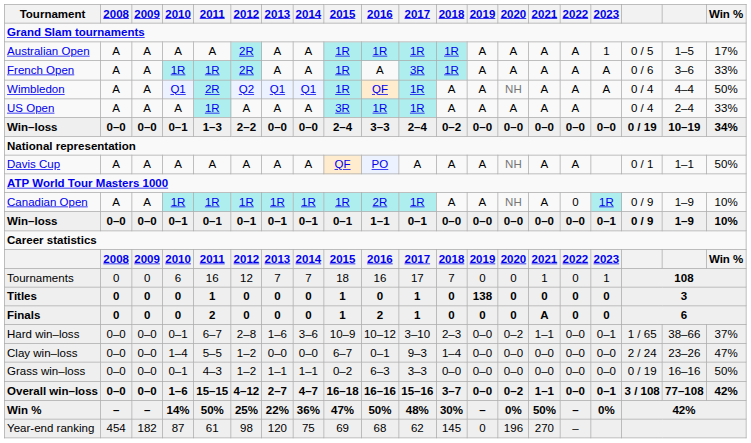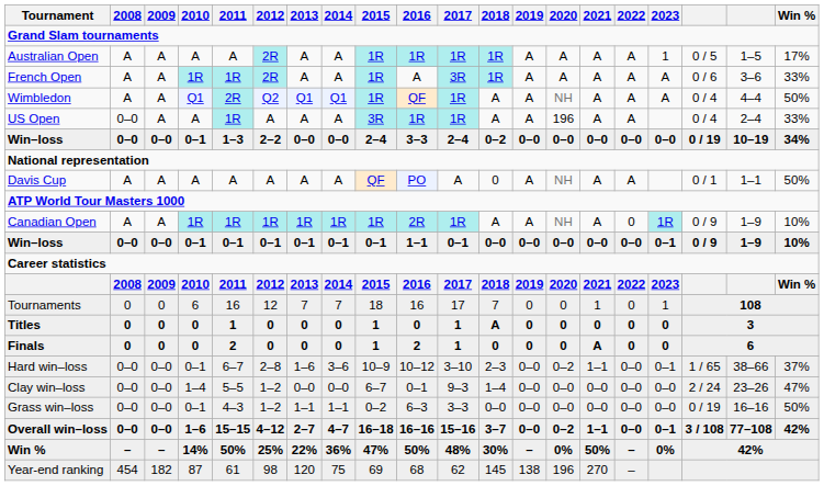US Open | 2008: A -> 0–0
US Open | 2020: A -> 196
Davis Cup | 2018: A -> 0
Titles | 2018: 0 -> A
Titles | 2019: 138 -> 0
Year-end ranking | 2019: 0 -> 138
